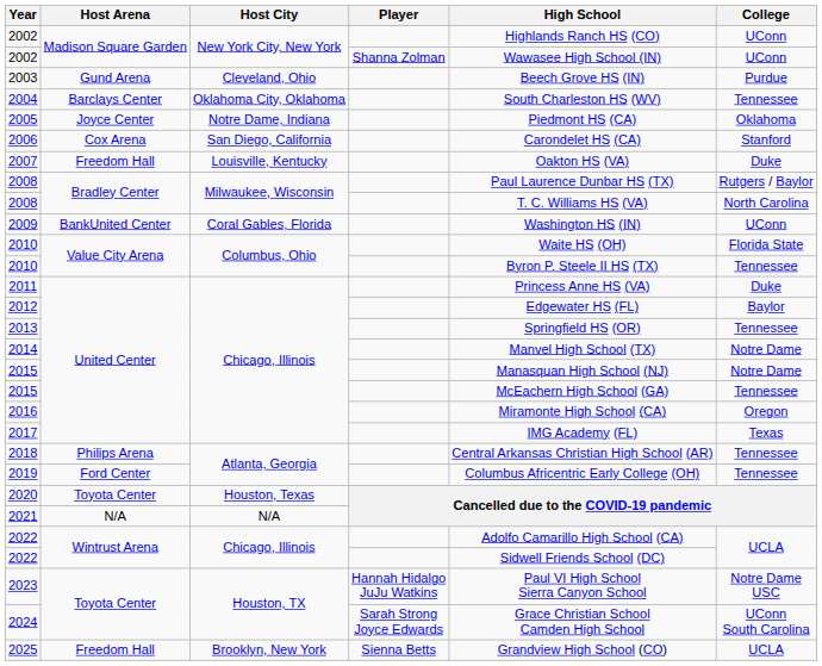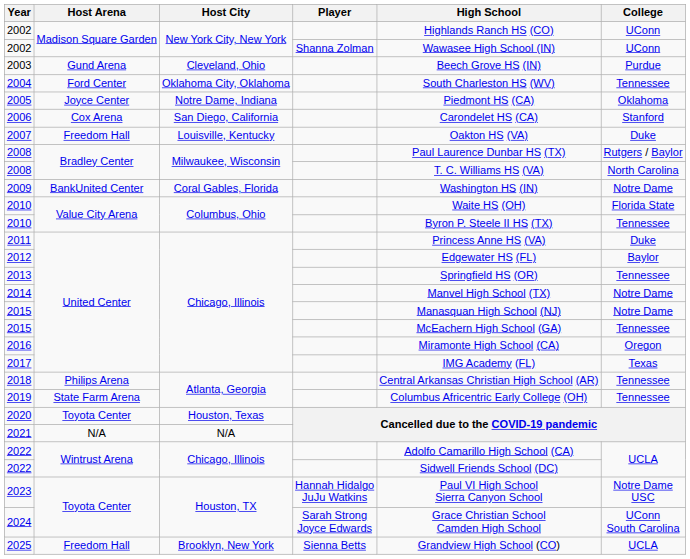2004 | Host Arena: Barclays Center -> Ford Center
2009 | College: UConn -> Notre Dame
2019 | Host Arena: Ford Center -> State Farm Arena
